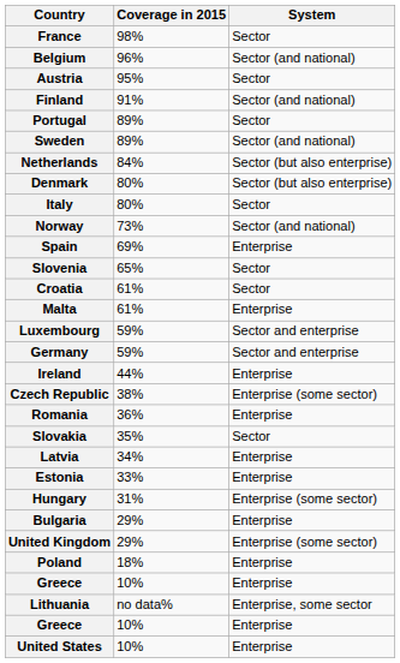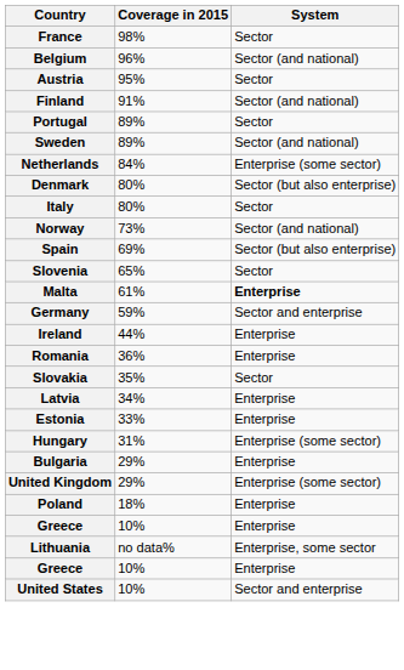Netherlands | System: Sector (but also enterprise) -> Enterprise (some sector)
Spain | System: Enterprise -> Sector (but also enterprise)
- row: Croatia | 61% | Sector
Malta | System: normal -> bold
- row: Luxembourg | 59% | Sector and enterprise
- row: Czech Republic | 38% | Enterprise (some sector)
United States | System: Enterprise -> Sector and enterprise
